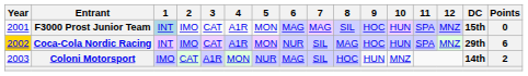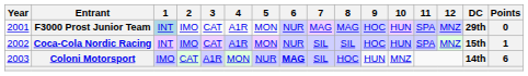F3000 Prost Junior Team | 6: MAG -> NUR
F3000 Prost Junior Team | 8: SIL -> MAG
F3000 Prost Junior Team | DC: 15th -> 29th
Coca-Cola Nordic Racing | Year: gold background -> no background
Coca-Cola Nordic Racing | 8: MAG -> SIL
Coca-Cola Nordic Racing | DC: 29th -> 15th
Coca-Cola Nordic Racing | Points: 6 -> 1
Coloni Motorsport | 6: normal -> bold
Coloni Motorsport | Points: 2 -> 6
